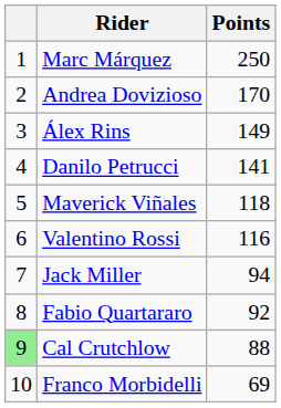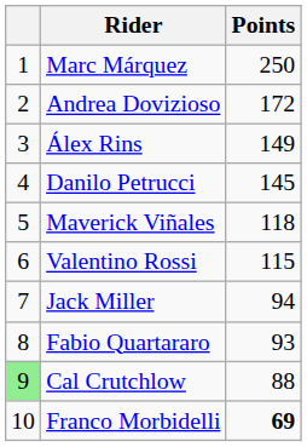Andrea Dovizioso | Points: 170 -> 172
Danilo Petrucci | Points: 141 -> 145
Valentino Rossi | Points: 116 -> 115
Fabio Quartararo | Points: 92 -> 93
Franco Morbidelli | Points: normal -> bold
